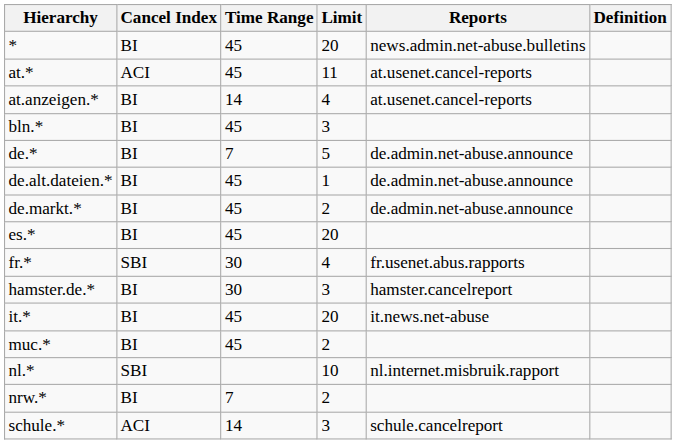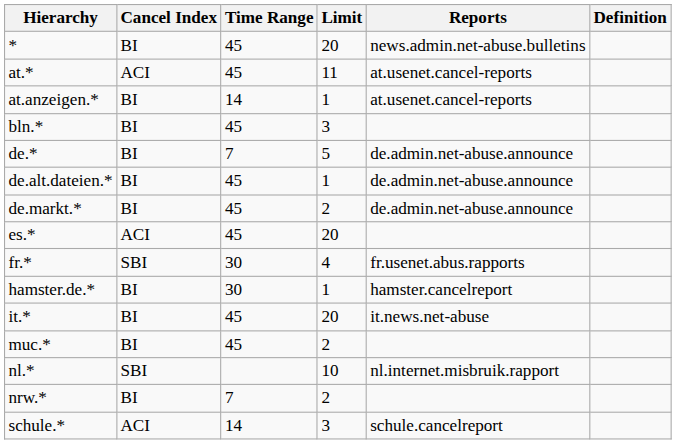at.anzeigen.* | Limit: 4 -> 1
es.* | Cancel Index: BI -> ACI
hamster.de.* | Limit: 3 -> 1
